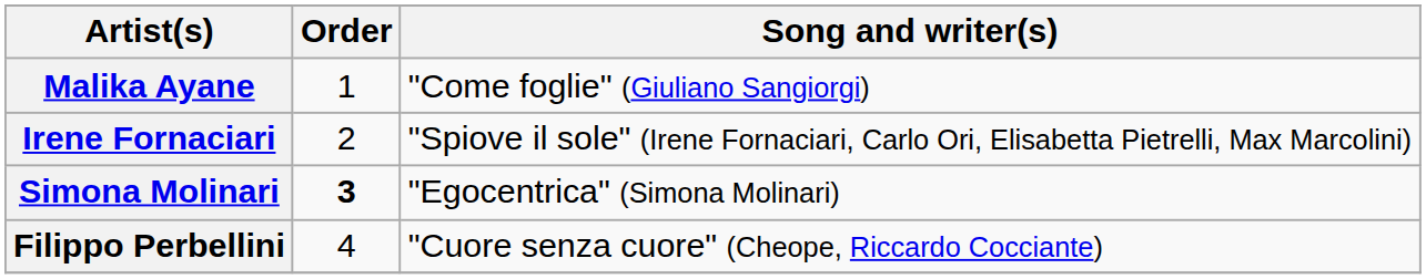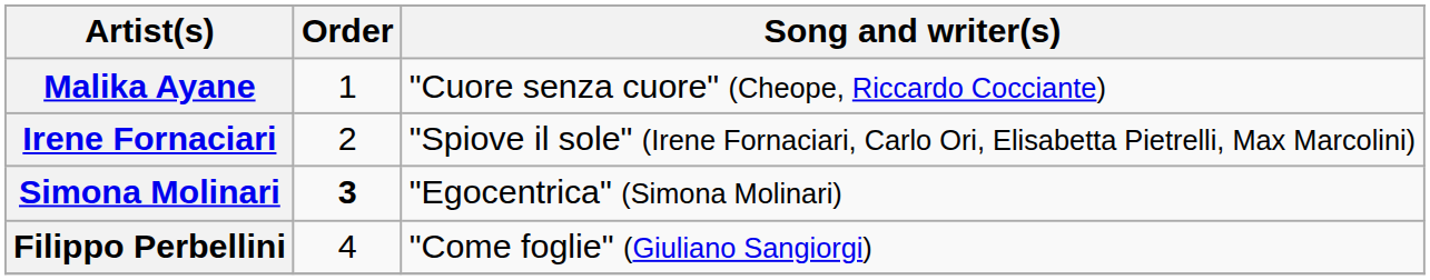Malika Ayane | Song and writer(s): "Come foglie" (Giuliano Sangiorgi) -> "Cuore senza cuore" (Cheope, Riccardo Cocciante)
Filippo Perbellini | Song and writer(s): "Cuore senza cuore" (Cheope, Riccardo Cocciante) -> "Come foglie" (Giuliano Sangiorgi)
